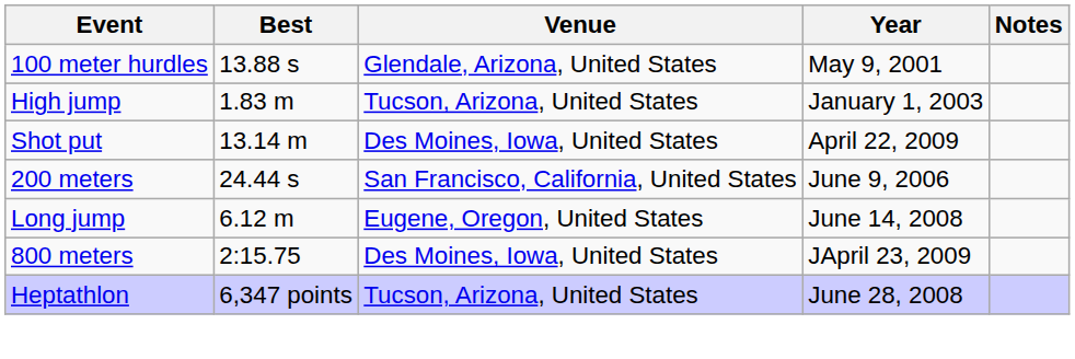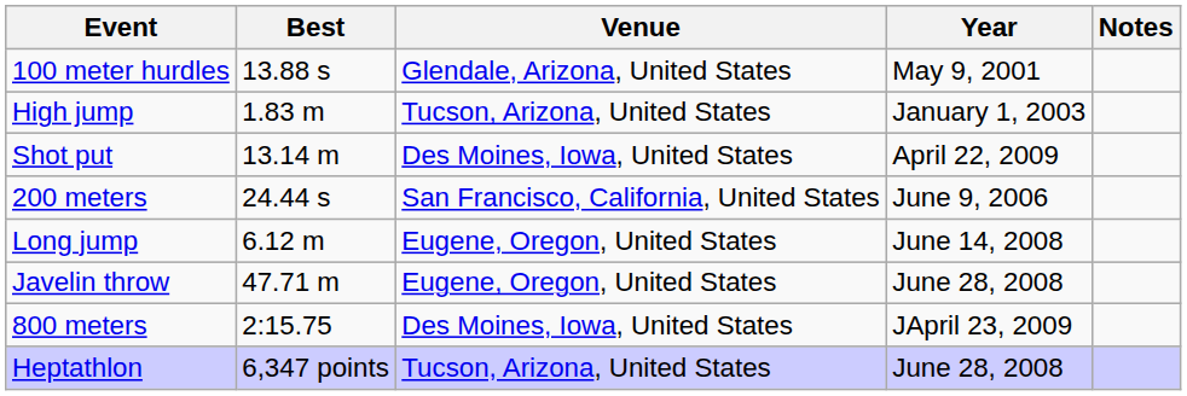+ row: Javelin throw | 47.71 m | Eugene, Oregon, United States | June 28, 2008
